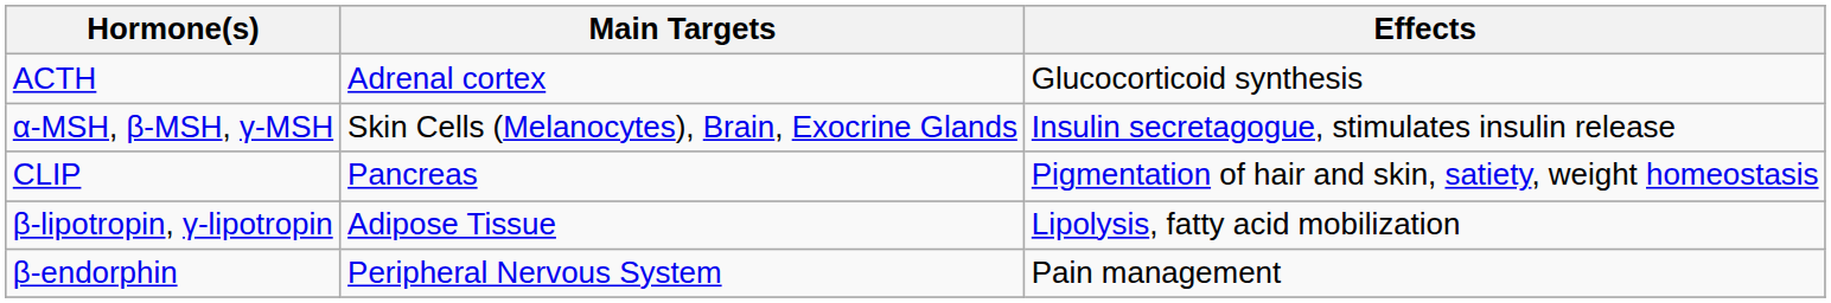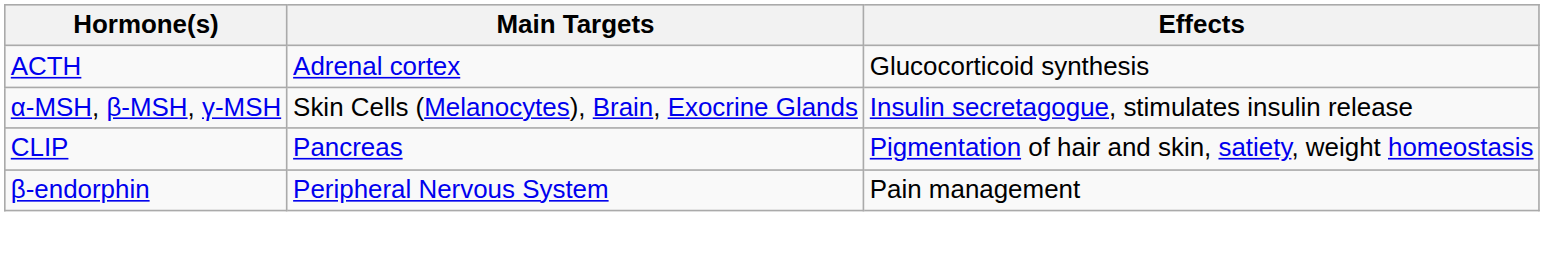- row: β-lipotropin, γ-lipotropin | Adipose Tissue | Lipolysis, fatty acid mobilization
